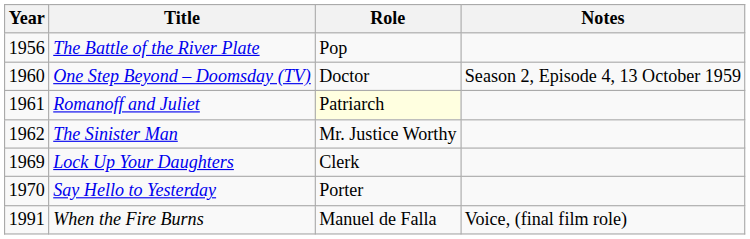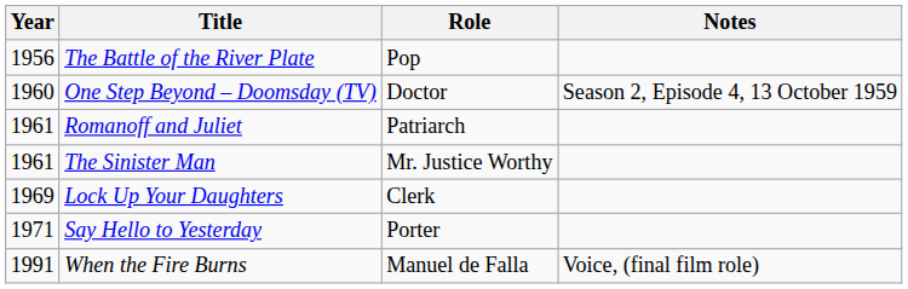Romanoff and Juliet | Role: lightyellow background -> no background
The Sinister Man | Year: 1962 -> 1961
Say Hello to Yesterday | Year: 1970 -> 1971
